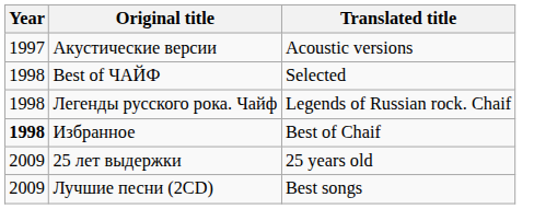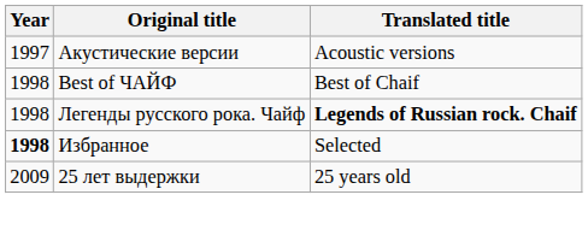Best of ЧАЙФ | Translated title: Selected -> Best of Chaif
Легенды русского рока. Чайф | Translated title: normal -> bold
Избранное | Translated title: Best of Chaif -> Selected
- row: 2009 | Лучшие песни (2CD) | Best songs
